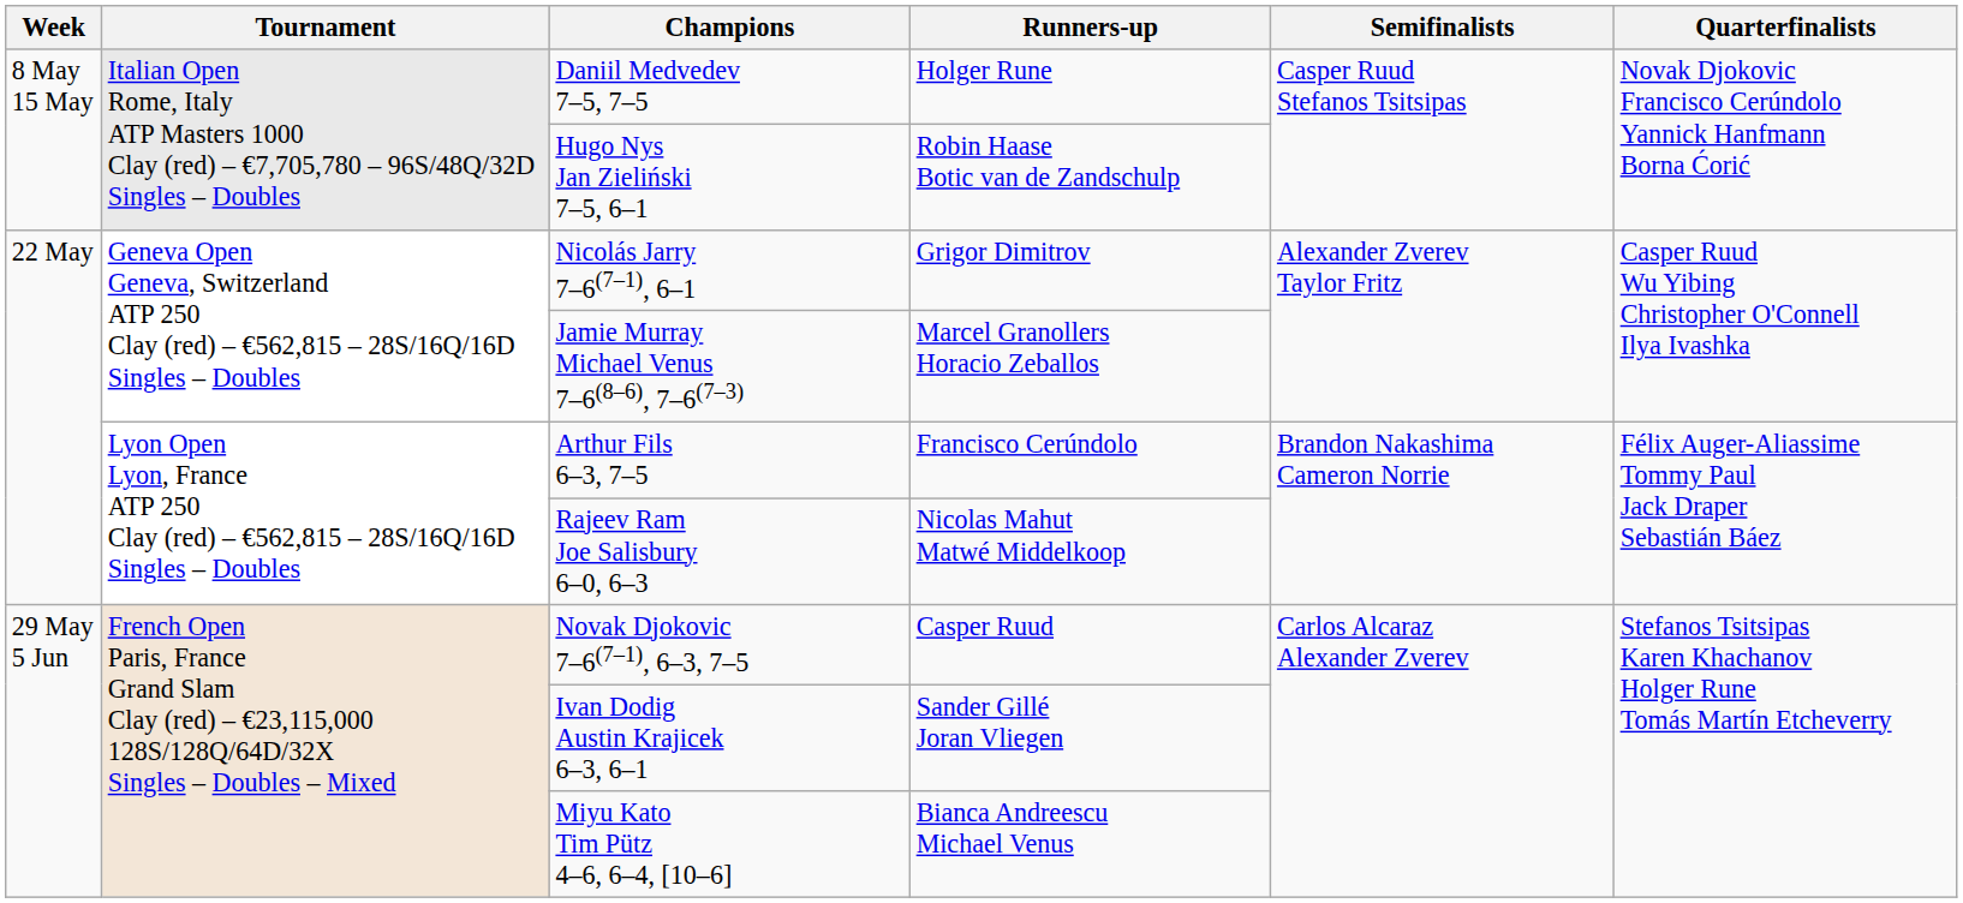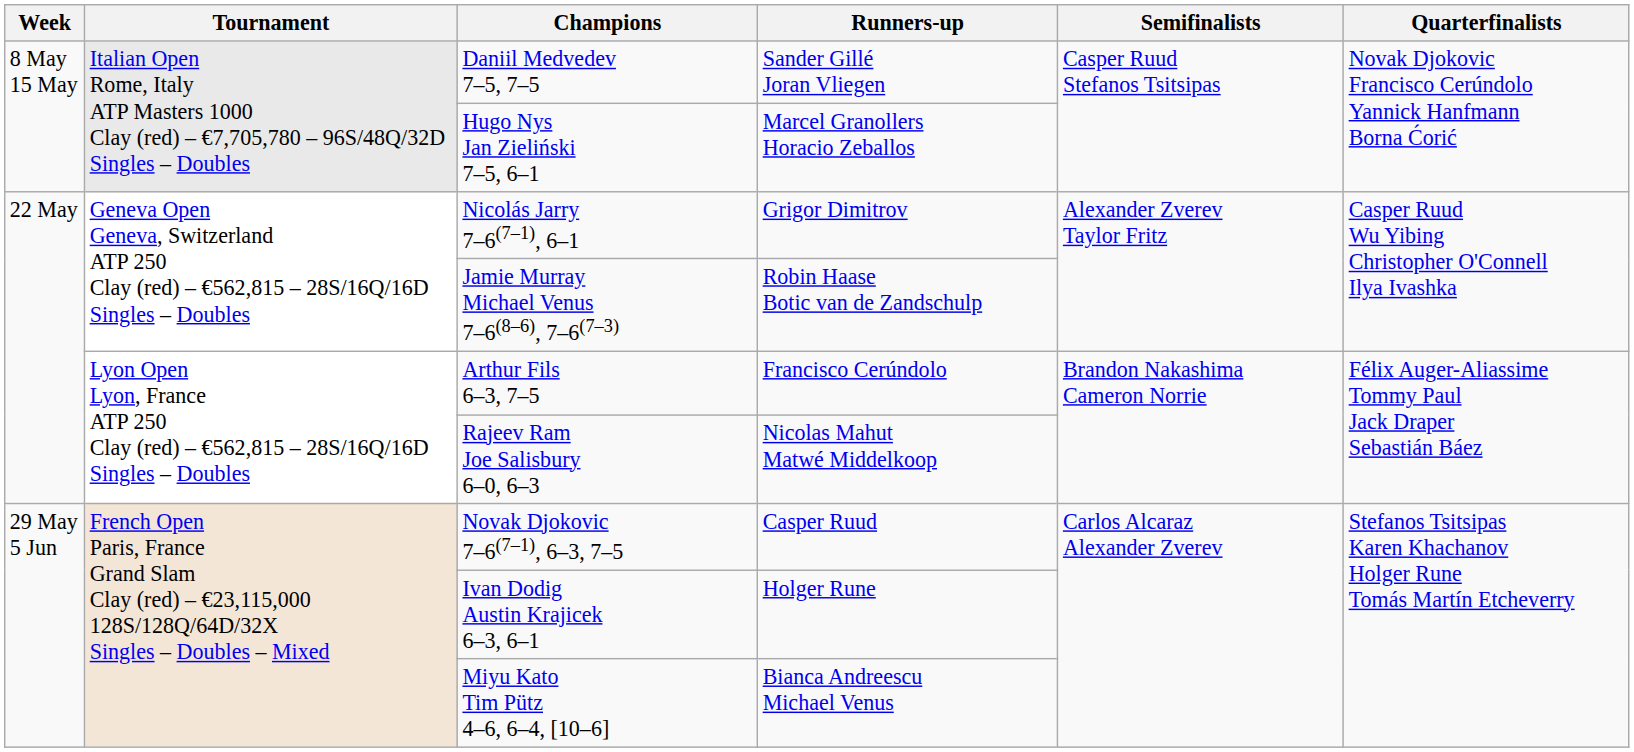Daniil Medvedev 7–5, 7–5 | Runners-up: Holger Rune -> Sander Gillé Joran Vliegen
Hugo Nys Jan Zieliński 7–5, 6–1 | Runners-up: Robin Haase Botic van de Zandschulp -> Marcel Granollers Horacio Zeballos
Jamie Murray Michael Venus 7–6(8–6), 7–6(7–3) | Runners-up: Marcel Granollers Horacio Zeballos -> Robin Haase Botic van de Zandschulp
Ivan Dodig Austin Krajicek 6–3, 6–1 | Runners-up: Sander Gillé Joran Vliegen -> Holger Rune
